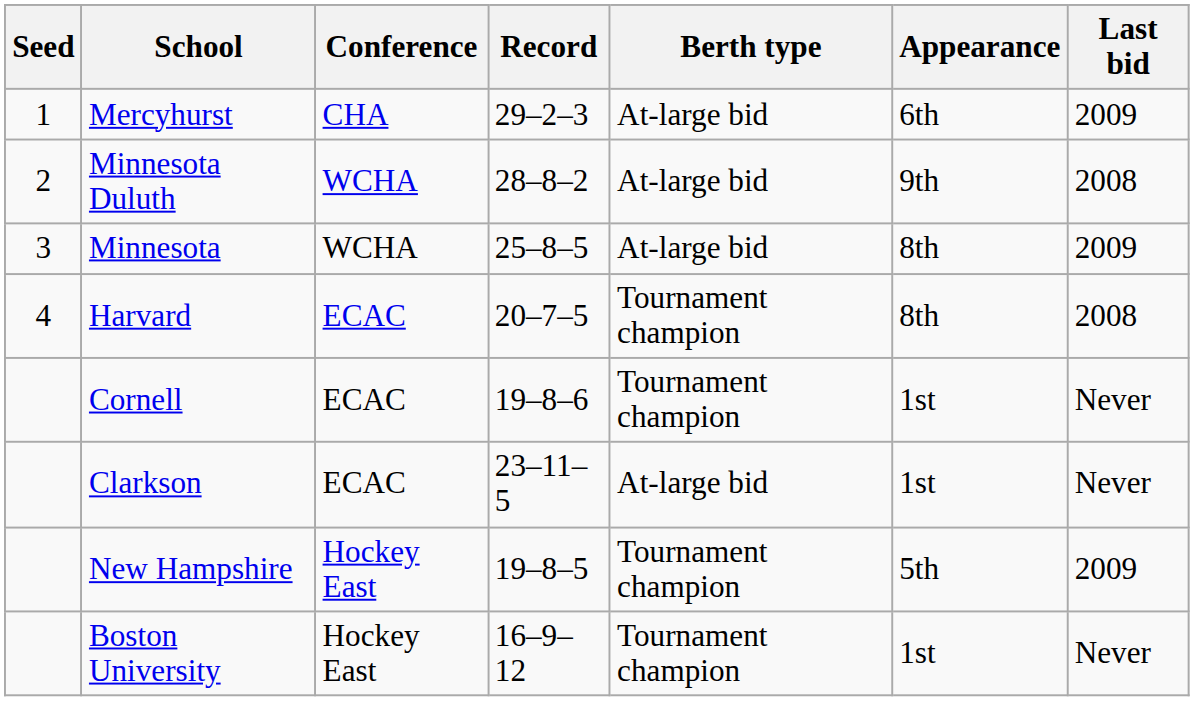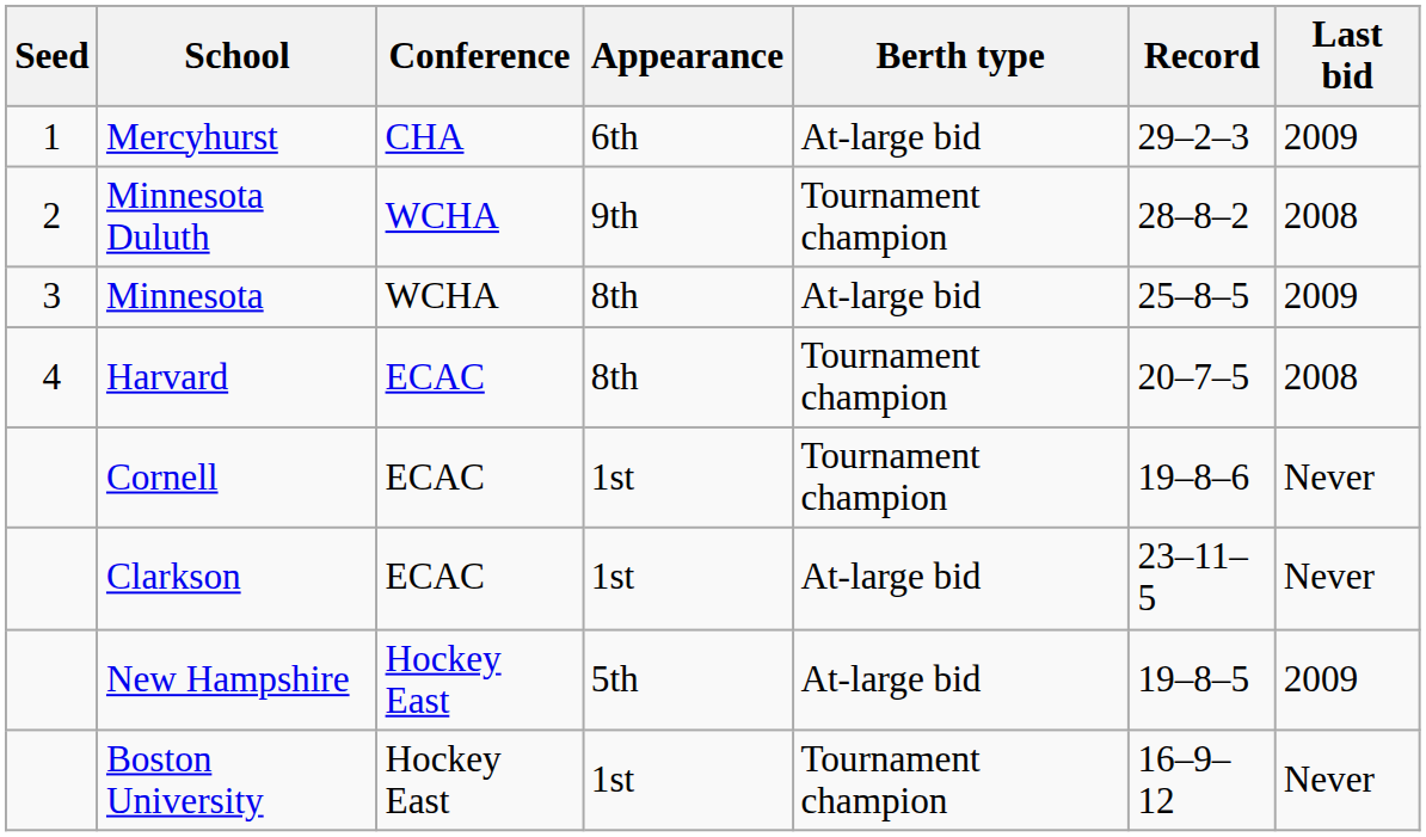columns swapped: Record <-> Appearance
Minnesota Duluth | Berth type: At-large bid -> Tournament champion
New Hampshire | Berth type: Tournament champion -> At-large bid
